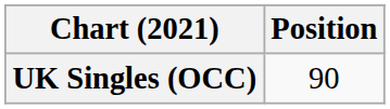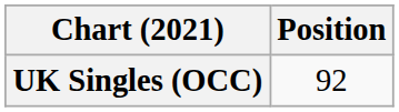UK Singles (OCC) | Position: 90 -> 92
